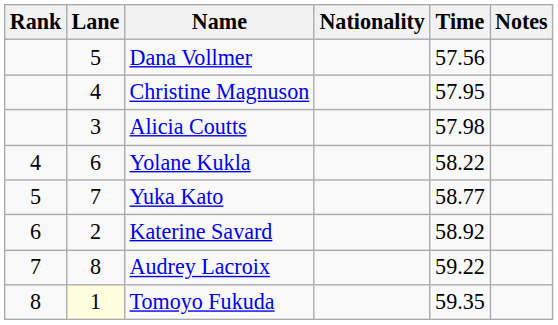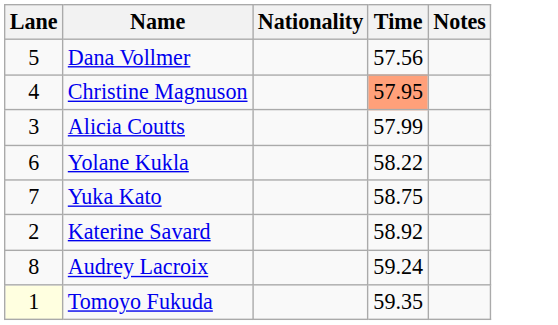- column: Rank | 4 | 5 | 6 | 7 | 8
Christine Magnuson | Time: no background -> lightsalmon background
Alicia Coutts | Time: 57.98 -> 57.99
Yuka Kato | Time: 58.77 -> 58.75
Audrey Lacroix | Time: 59.22 -> 59.24
